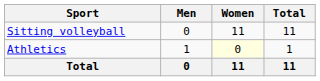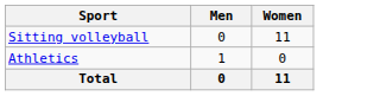- column: Total | 11 | 1 | 11
Athletics | Women: lightyellow background -> no background
